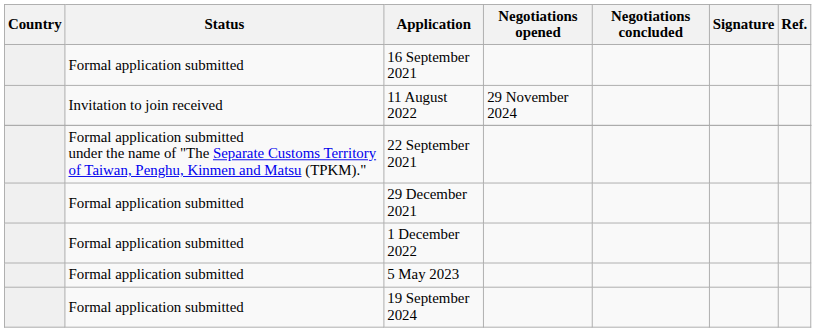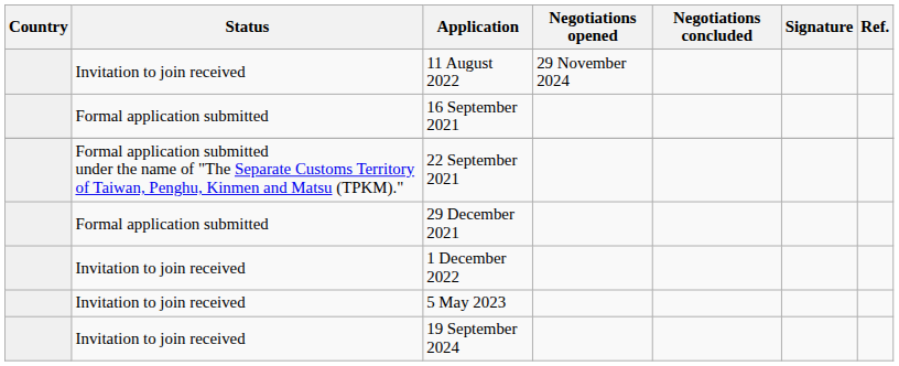rows swapped: 11 August 2022 <-> 16 September 2021
1 December 2022 | Status: Formal application submitted -> Invitation to join received
5 May 2023 | Status: Formal application submitted -> Invitation to join received
19 September 2024 | Status: Formal application submitted -> Invitation to join received
